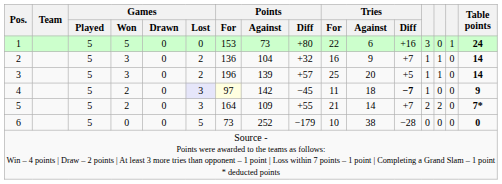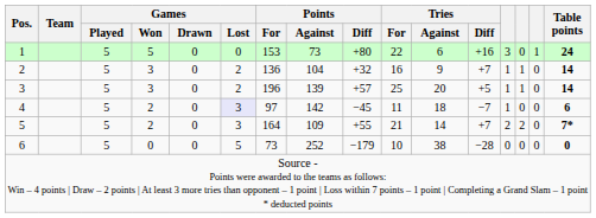4 | Points / For: lightyellow background -> no background
4 | Tries / Diff: bold -> normal
4 | Table points: 9 -> 6
